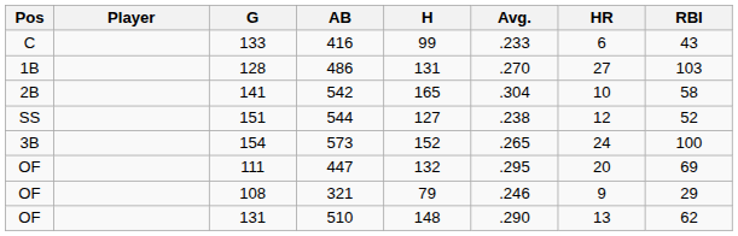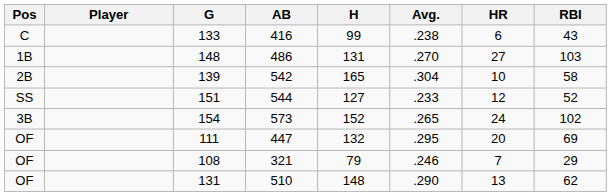416 | Avg.: .233 -> .238
486 | G: 128 -> 148
542 | G: 141 -> 139
544 | Avg.: .238 -> .233
573 | RBI: 100 -> 102
321 | HR: 9 -> 7
